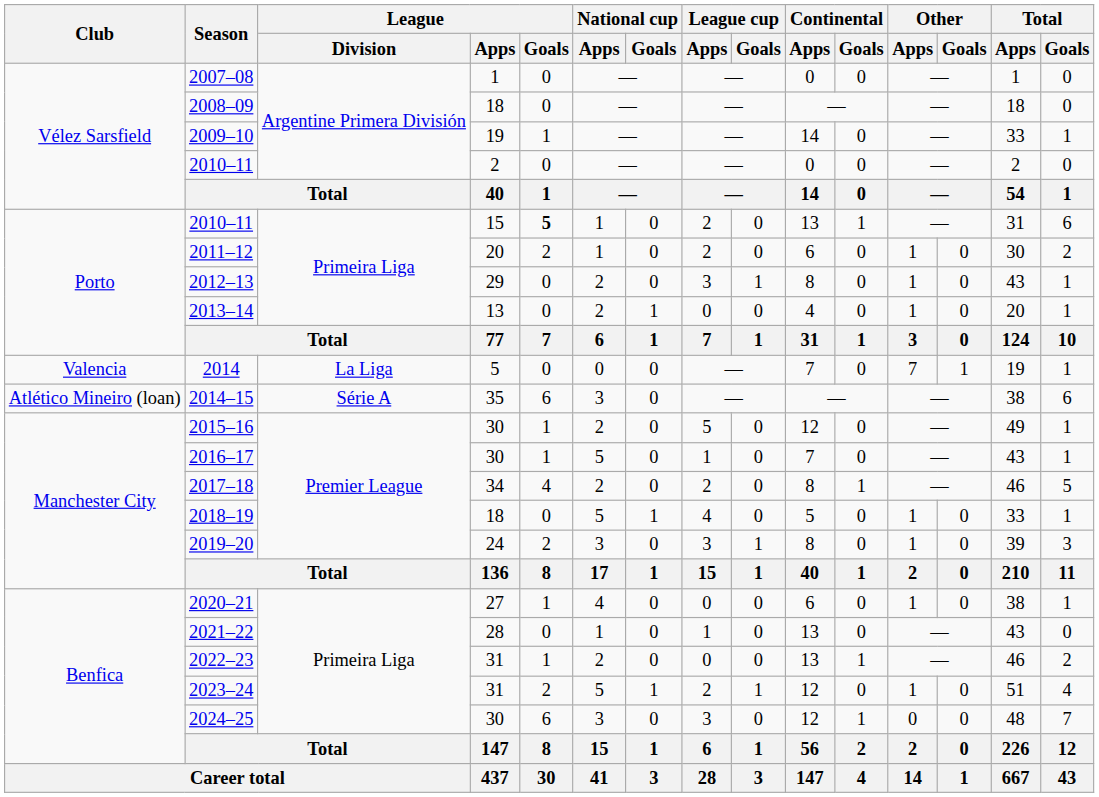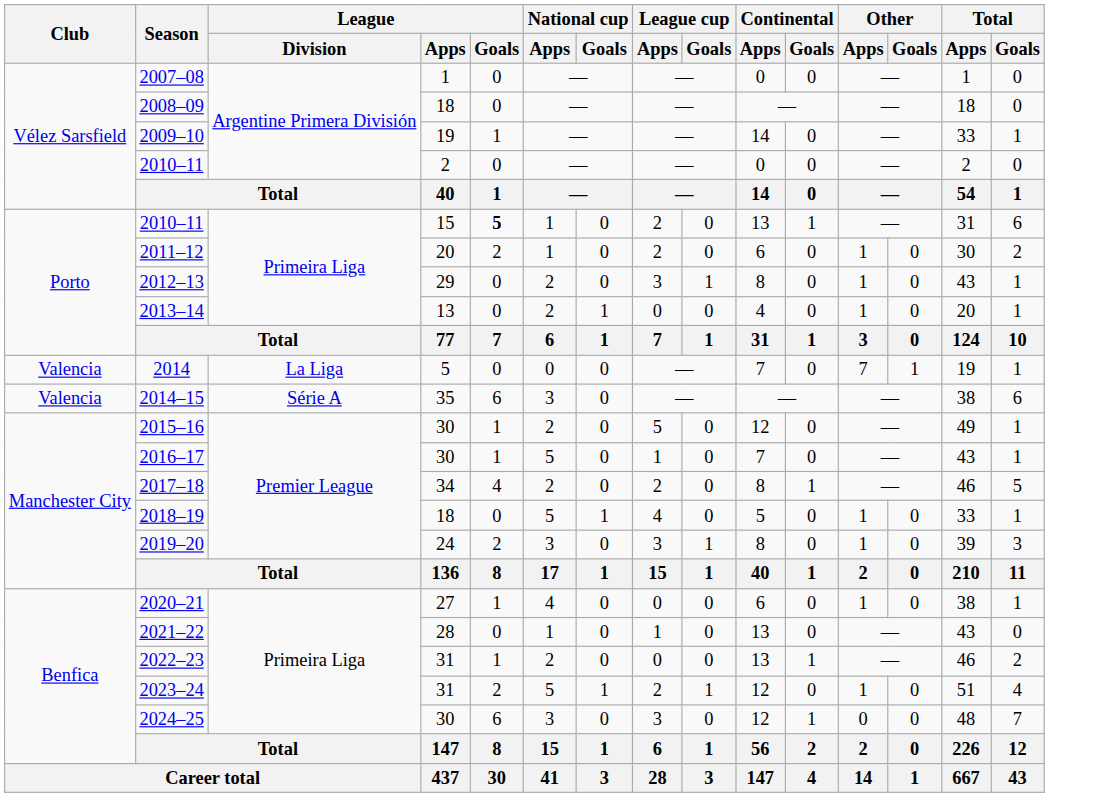2014–15 | Club: Atlético Mineiro (loan) -> Valencia
